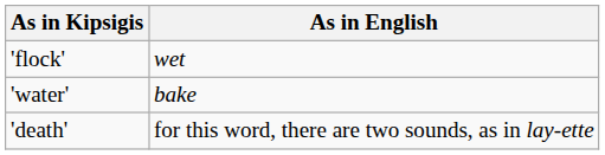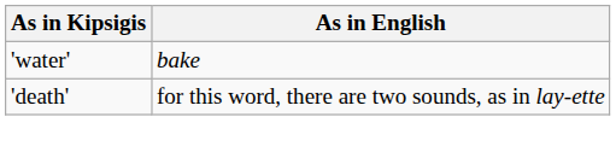- row: 'flock' | wet
